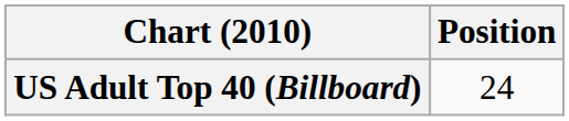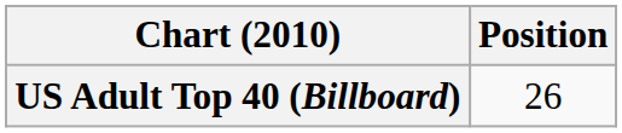US Adult Top 40 (Billboard) | Position: 24 -> 26
